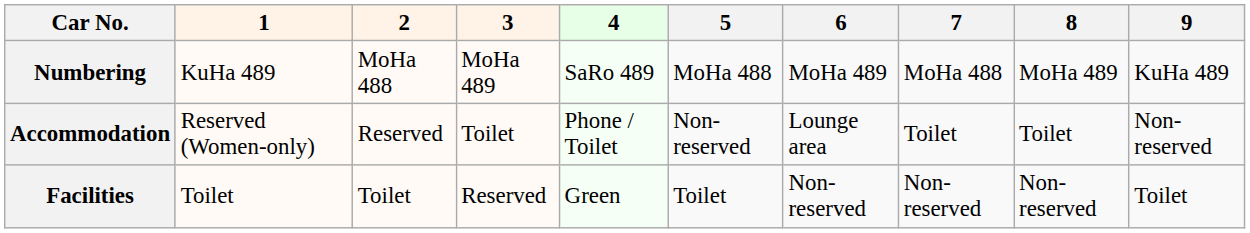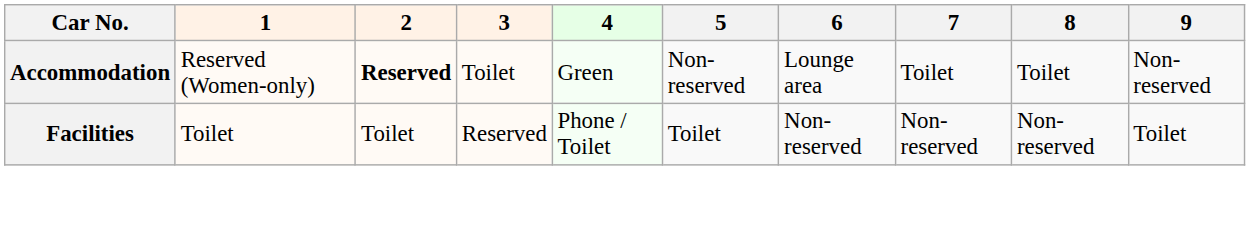- row: Numbering | KuHa 489 | MoHa 488 | MoHa 489 | SaRo 489 | MoHa 488 | MoHa 489 | MoHa 488 | MoHa 489 | KuHa 489
Accommodation | 2: normal -> bold
Accommodation | 4: Phone / Toilet -> Green
Facilities | 4: Green -> Phone / Toilet
